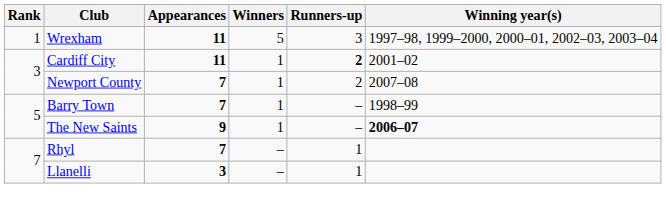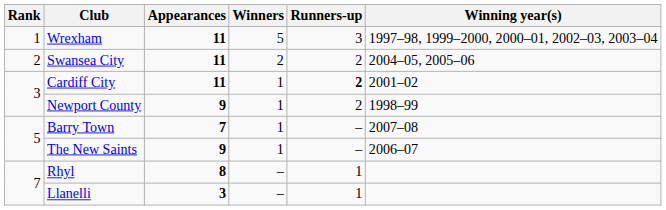+ row: 2 | Swansea City | 11 | 2 | 2 | 2004–05, 2005–06
Newport County | Appearances: 7 -> 9
Newport County | Winning year(s): 2007–08 -> 1998–99
Barry Town | Winning year(s): 1998–99 -> 2007–08
The New Saints | Winning year(s): bold -> normal
Rhyl | Appearances: 7 -> 8
